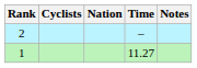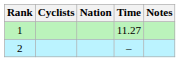rows swapped: 1 <-> 2
